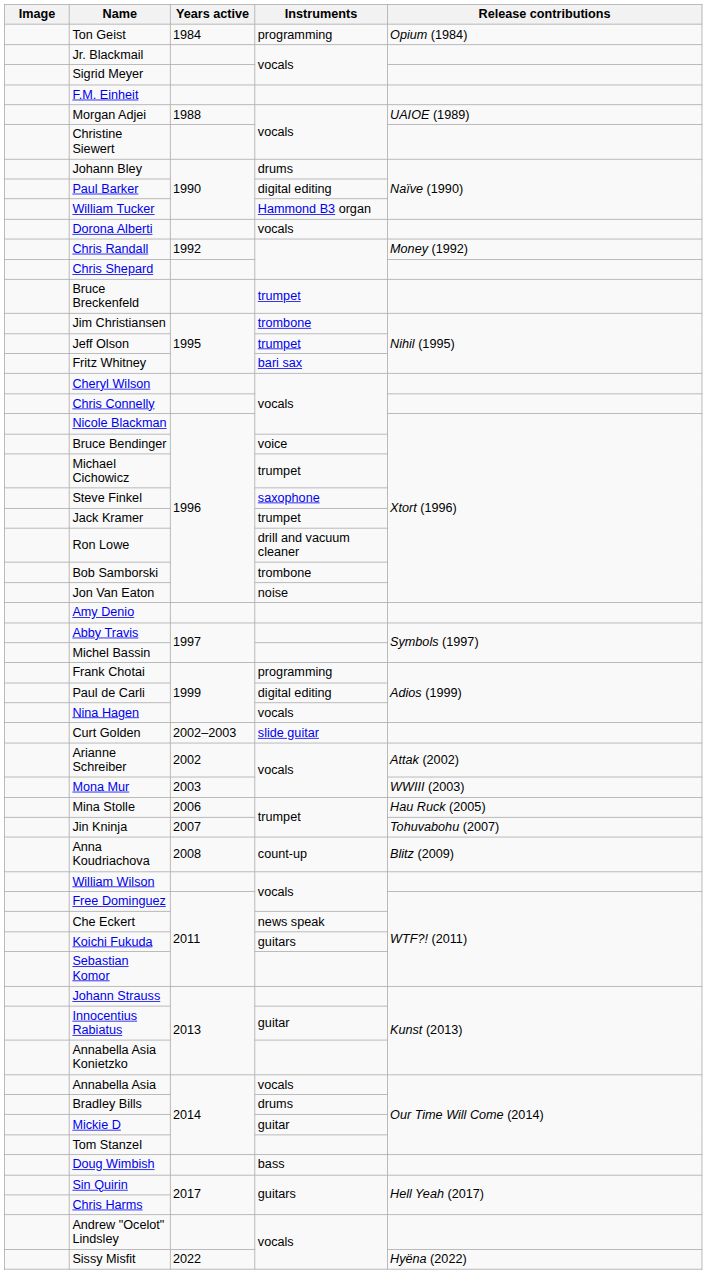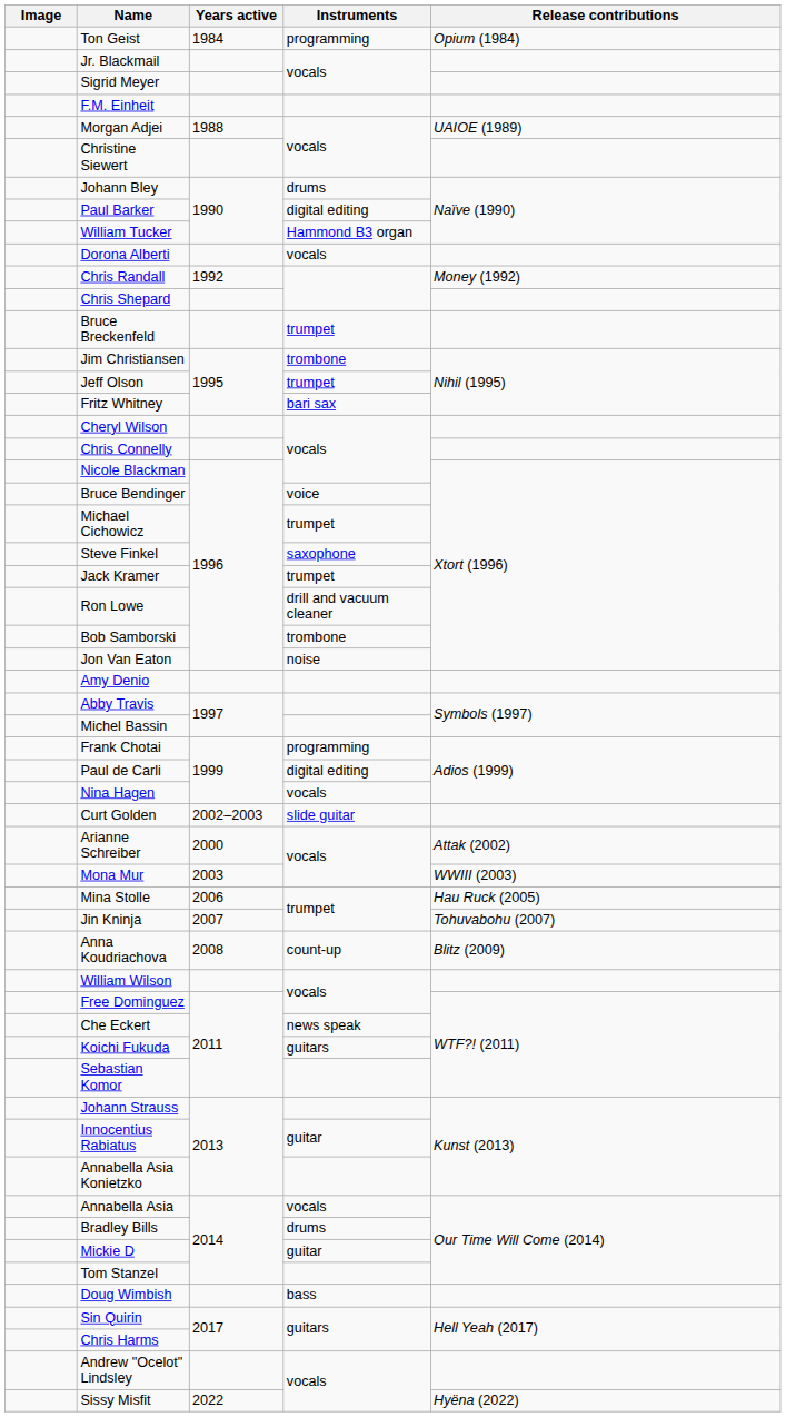Arianne Schreiber | Years active: 2002 -> 2000
